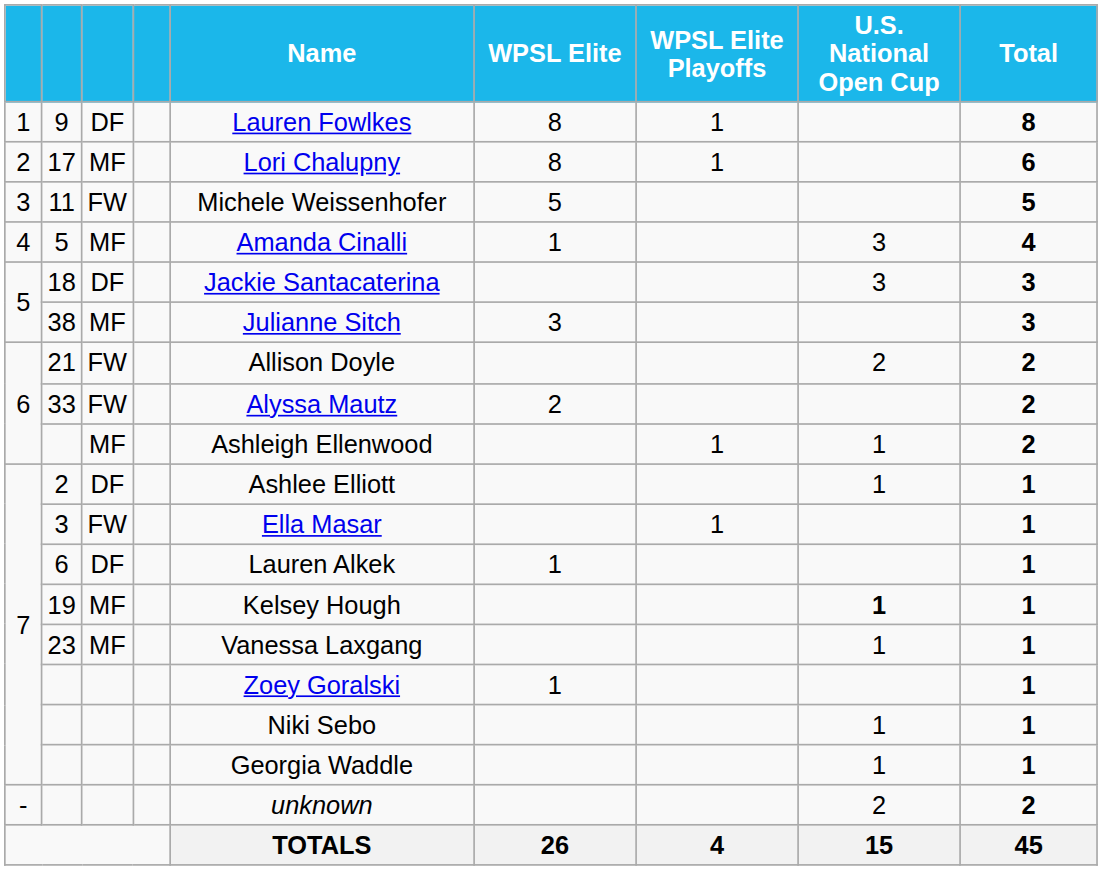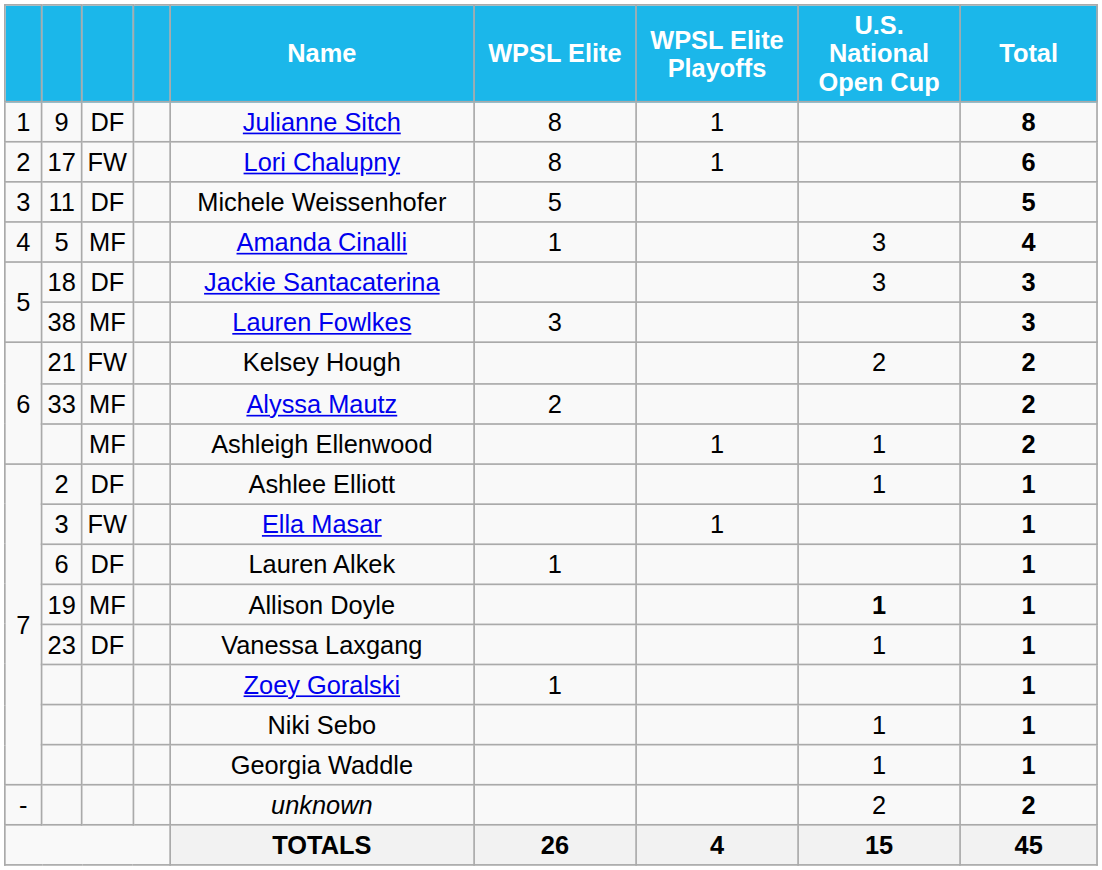9 | Name: Lauren Fowlkes -> Julianne Sitch
17 | column 3: MF -> FW
11 | column 3: FW -> DF
38 | Name: Julianne Sitch -> Lauren Fowlkes
21 | Name: Allison Doyle -> Kelsey Hough
33 | column 3: FW -> MF
19 | Name: Kelsey Hough -> Allison Doyle
23 | column 3: MF -> DF
